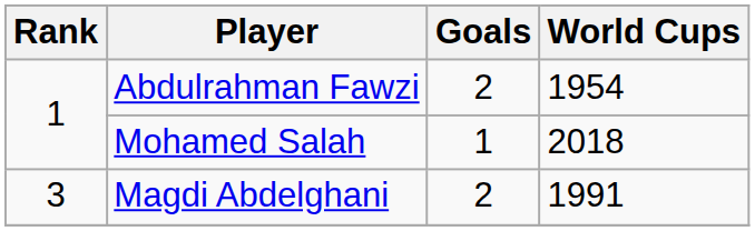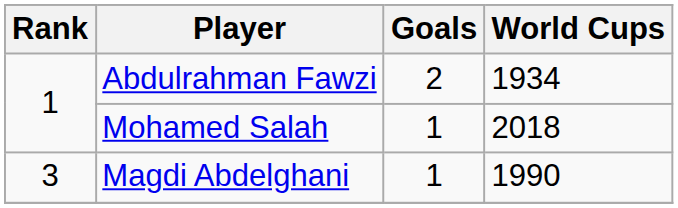Abdulrahman Fawzi | World Cups: 1954 -> 1934
Magdi Abdelghani | Goals: 2 -> 1
Magdi Abdelghani | World Cups: 1991 -> 1990
